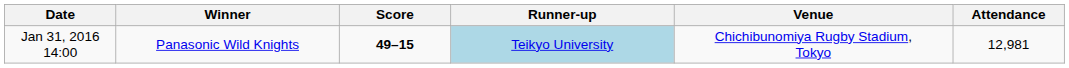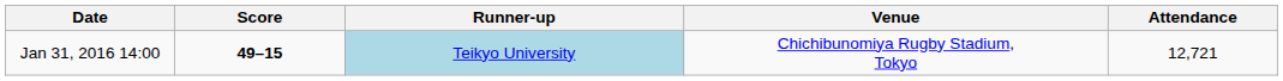- column: Winner | Panasonic Wild Knights
Jan 31, 2016 14:00 | Attendance: 12,981 -> 12,721
